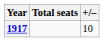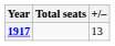1917 | +/–: 10 -> 13
